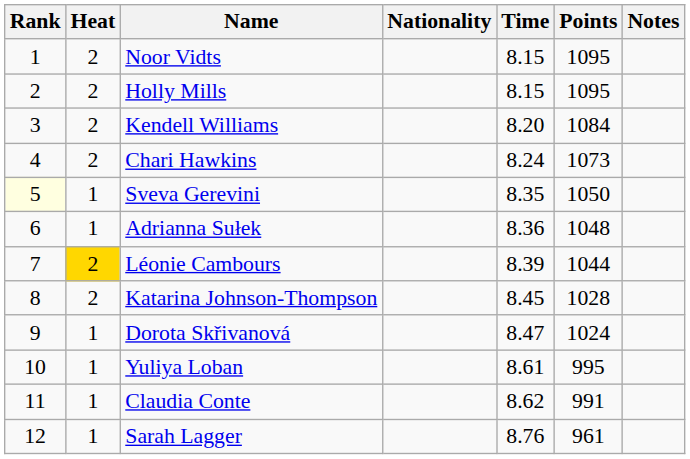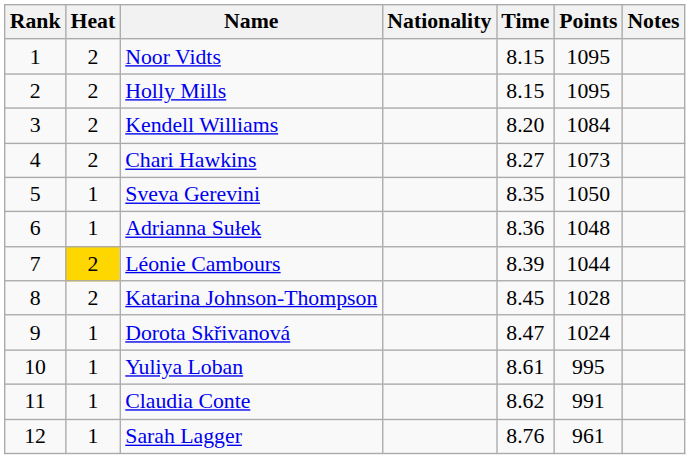Chari Hawkins | Time: 8.24 -> 8.27
Sveva Gerevini | Rank: lightyellow background -> no background
